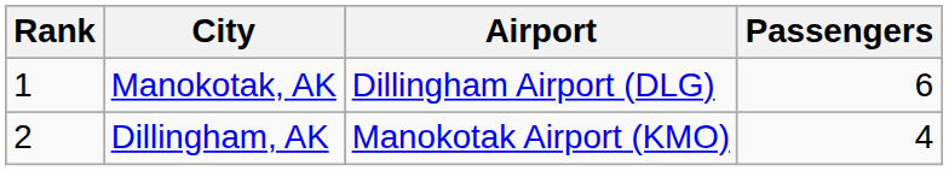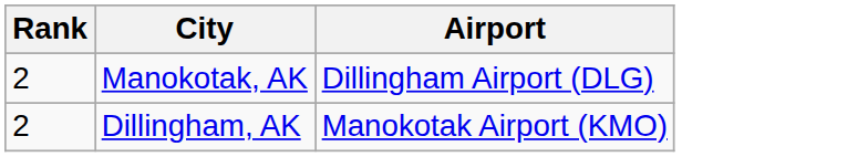- column: Passengers | 6 | 4
Manokotak, AK | Rank: 1 -> 2
